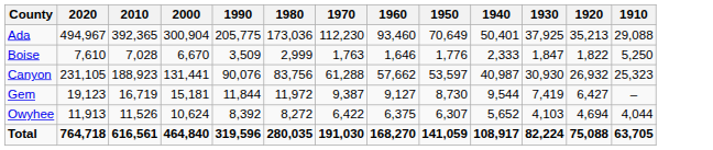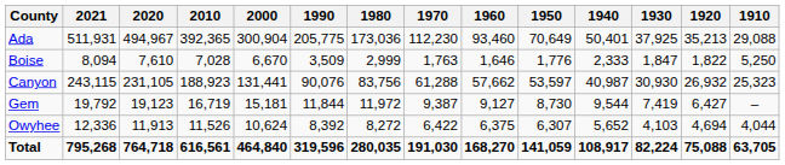+ column: 2021 | 511,931 | 8,094 | 243,115 | 19,792 | 12,336 | 795,268
